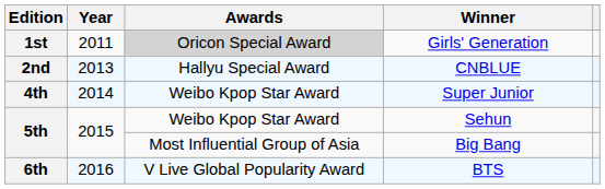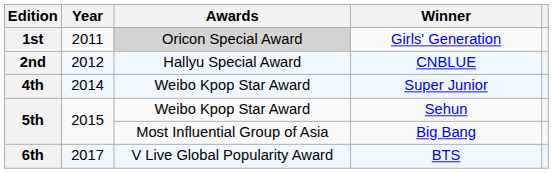CNBLUE | Year: 2013 -> 2012
BTS | Year: 2016 -> 2017
